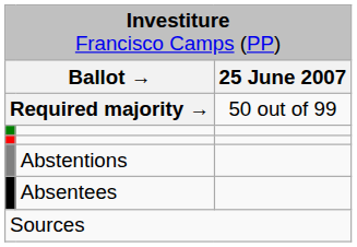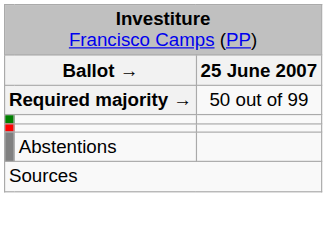- row: Absentees
